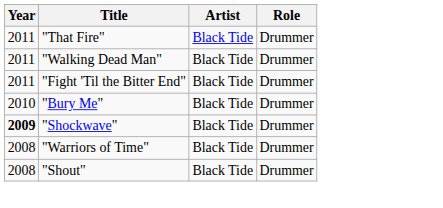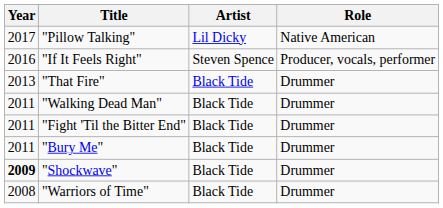+ row: 2017 | "Pillow Talking" | Lil Dicky | Native American
+ row: 2016 | "If It Feels Right" | Steven Spence | Producer, vocals, performer
"That Fire" | Year: 2011 -> 2013
"Bury Me" | Year: 2010 -> 2011
- row: 2008 | "Shout" | Black Tide | Drummer
